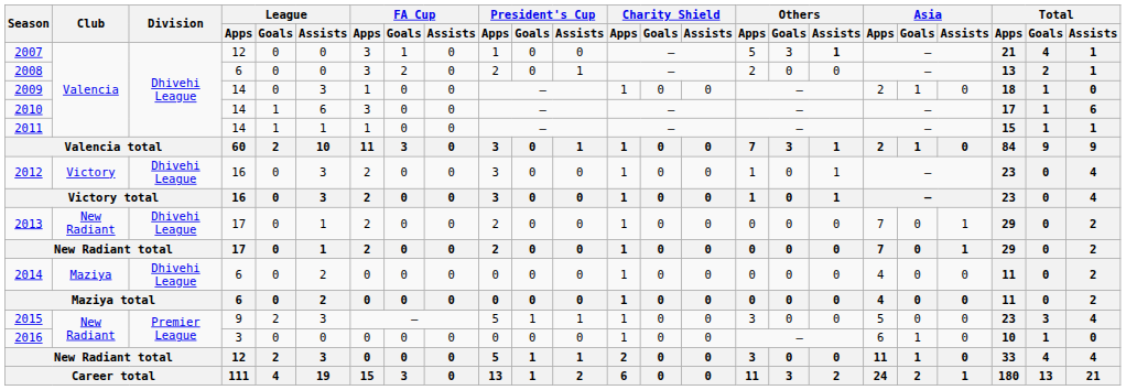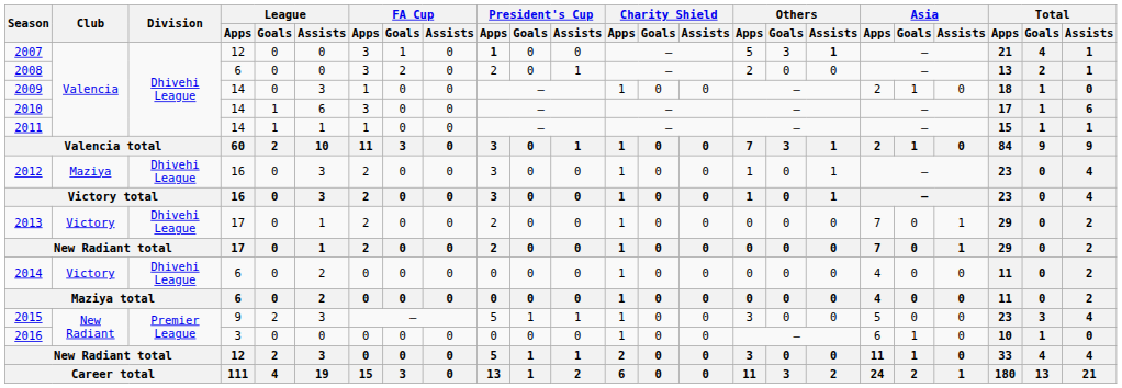2007 | President's Cup / Apps: normal -> bold
2012 | Club: Victory -> Maziya
2013 | Club: New Radiant -> Victory
2014 | Club: Maziya -> Victory
